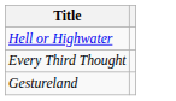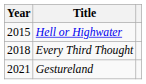+ column: Year | 2015 | 2018 | 2021
